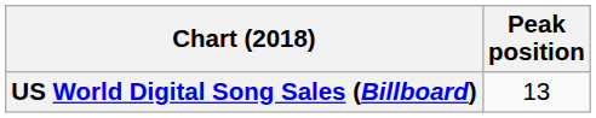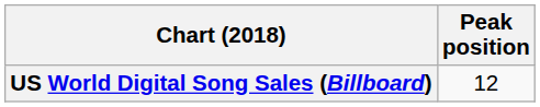US World Digital Song Sales (Billboard) | Peak position: 13 -> 12
